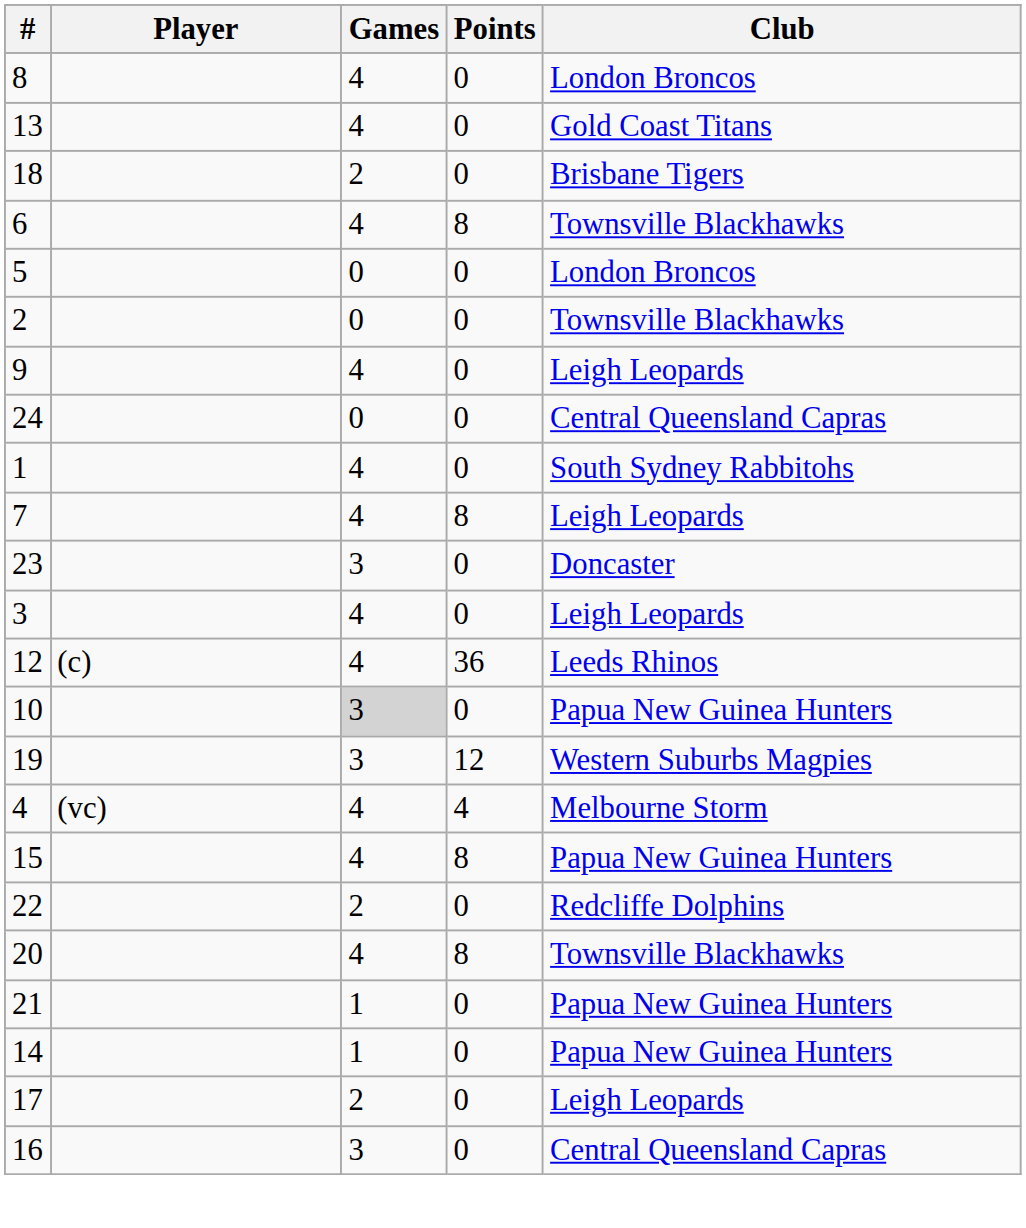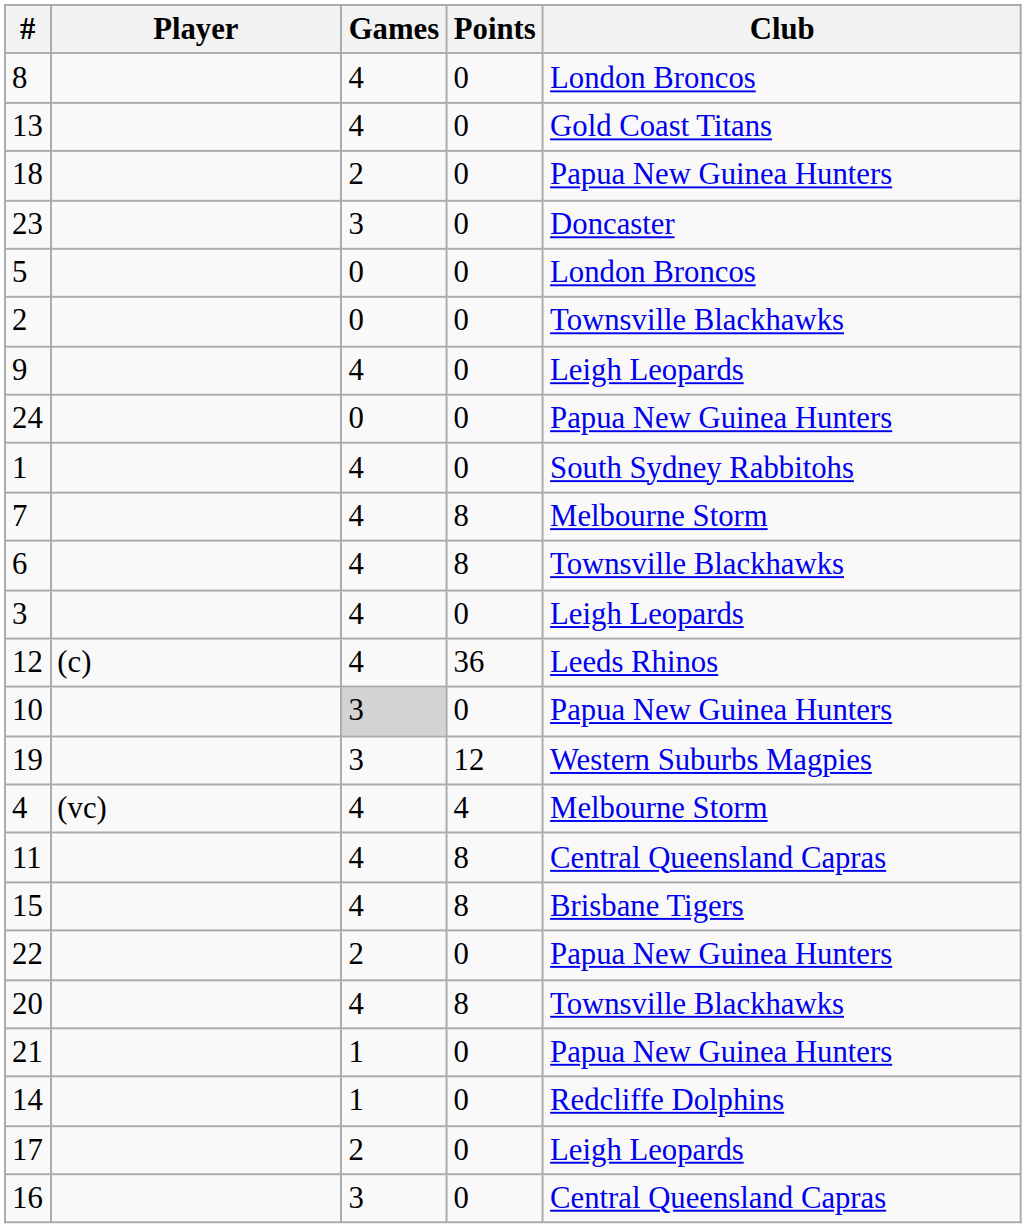18 | Club: Brisbane Tigers -> Papua New Guinea Hunters
rows swapped: 23 <-> 6
24 | Club: Central Queensland Capras -> Papua New Guinea Hunters
7 | Club: Leigh Leopards -> Melbourne Storm
+ row: 11 | 4 | 8 | Central Queensland Capras
15 | Club: Papua New Guinea Hunters -> Brisbane Tigers
22 | Club: Redcliffe Dolphins -> Papua New Guinea Hunters
14 | Club: Papua New Guinea Hunters -> Redcliffe Dolphins
